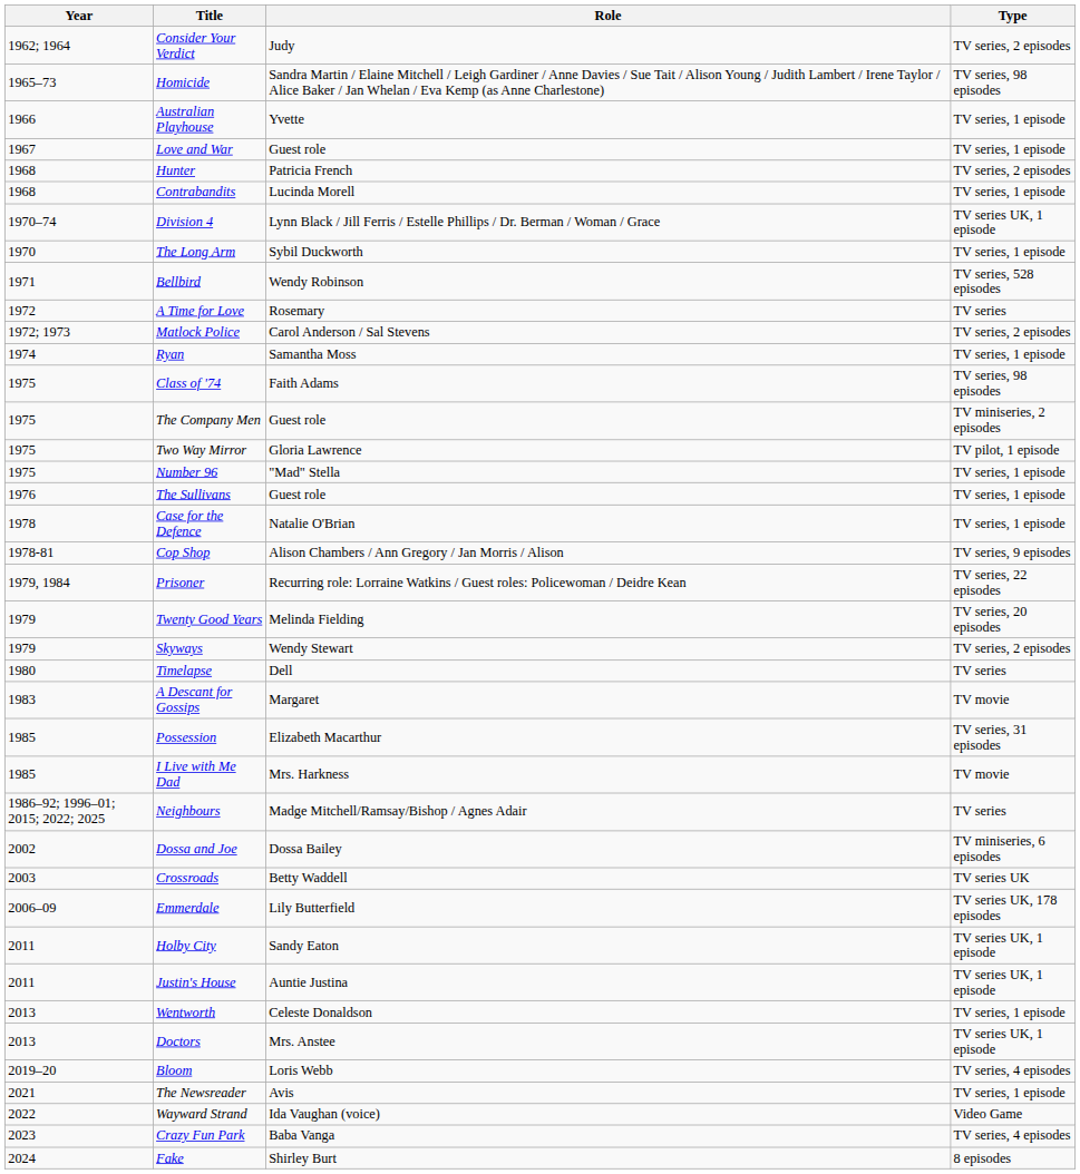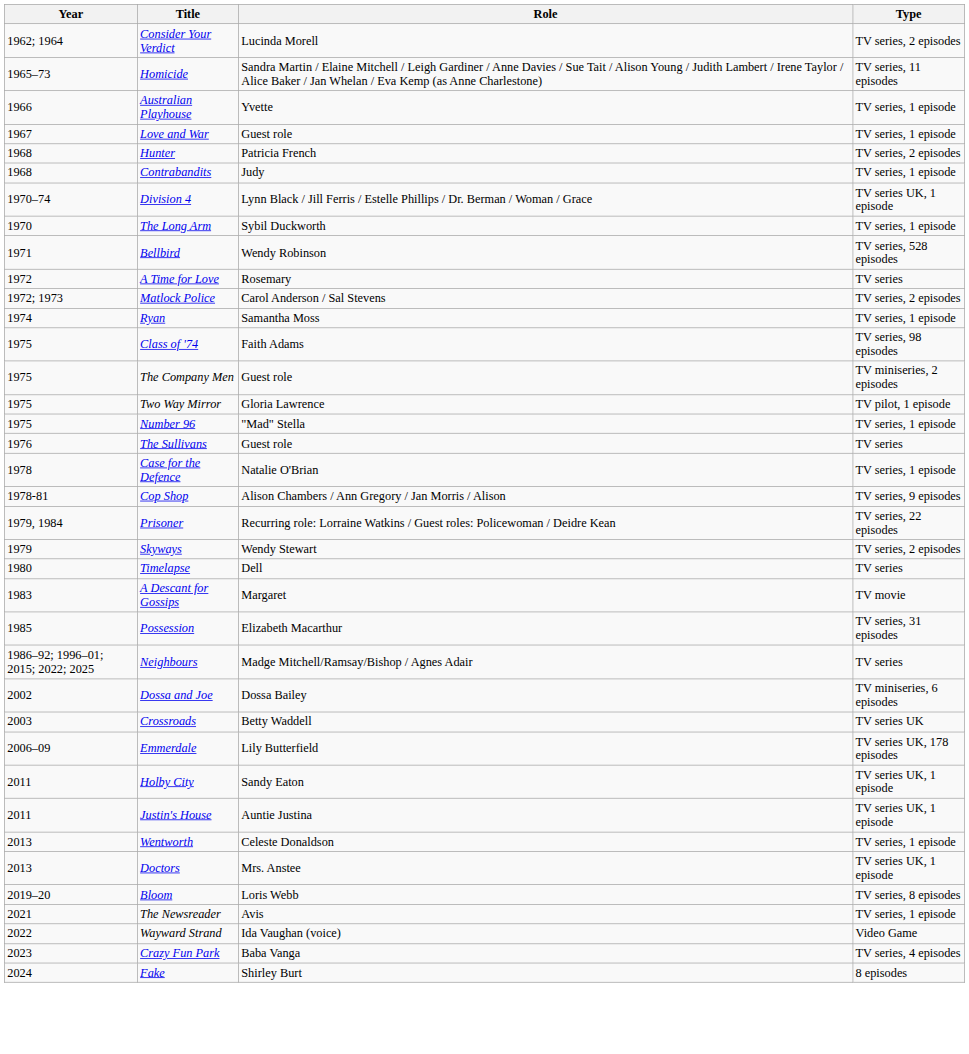Consider Your Verdict | Role: Judy -> Lucinda Morell
Homicide | Type: TV series, 98 episodes -> TV series, 11 episodes
Contrabandits | Role: Lucinda Morell -> Judy
The Sullivans | Type: TV series, 1 episode -> TV series
- row: 1979 | Twenty Good Years | Melinda Fielding | TV series, 20 episodes
- row: 1985 | I Live with Me Dad | Mrs. Harkness | TV movie
Bloom | Type: TV series, 4 episodes -> TV series, 8 episodes
